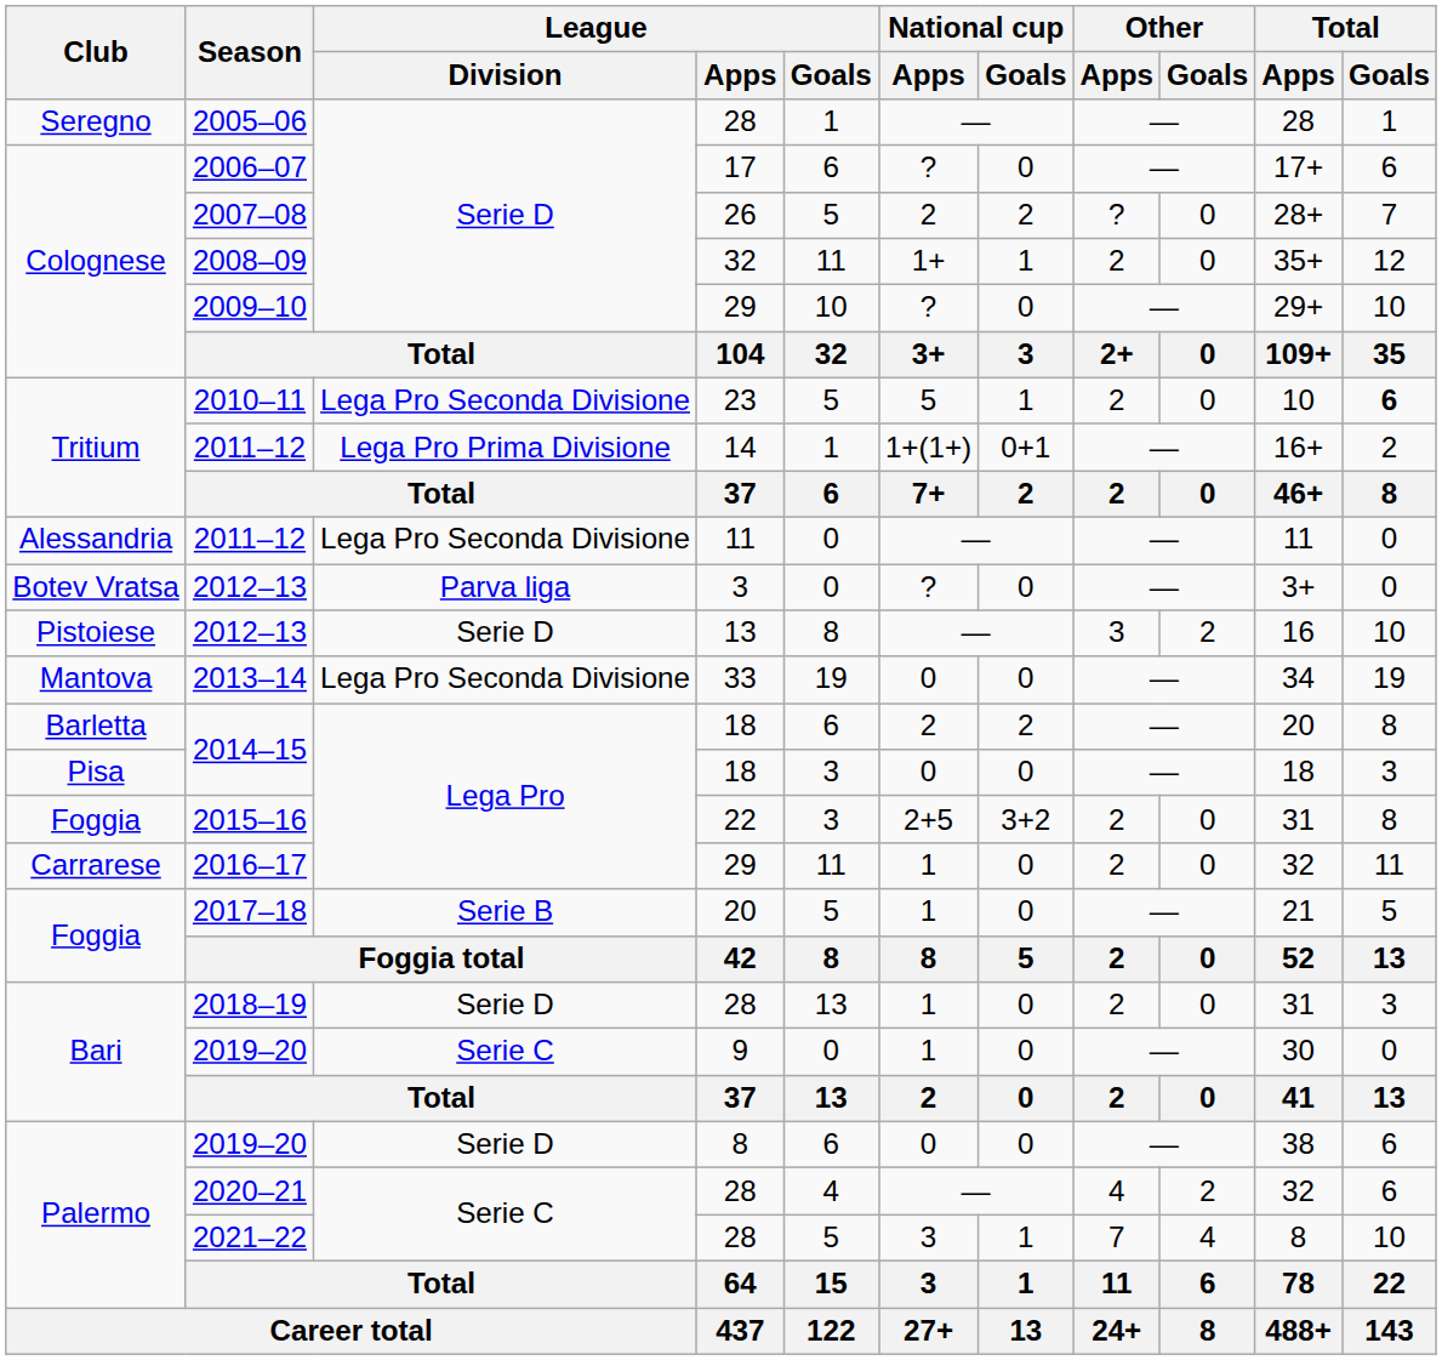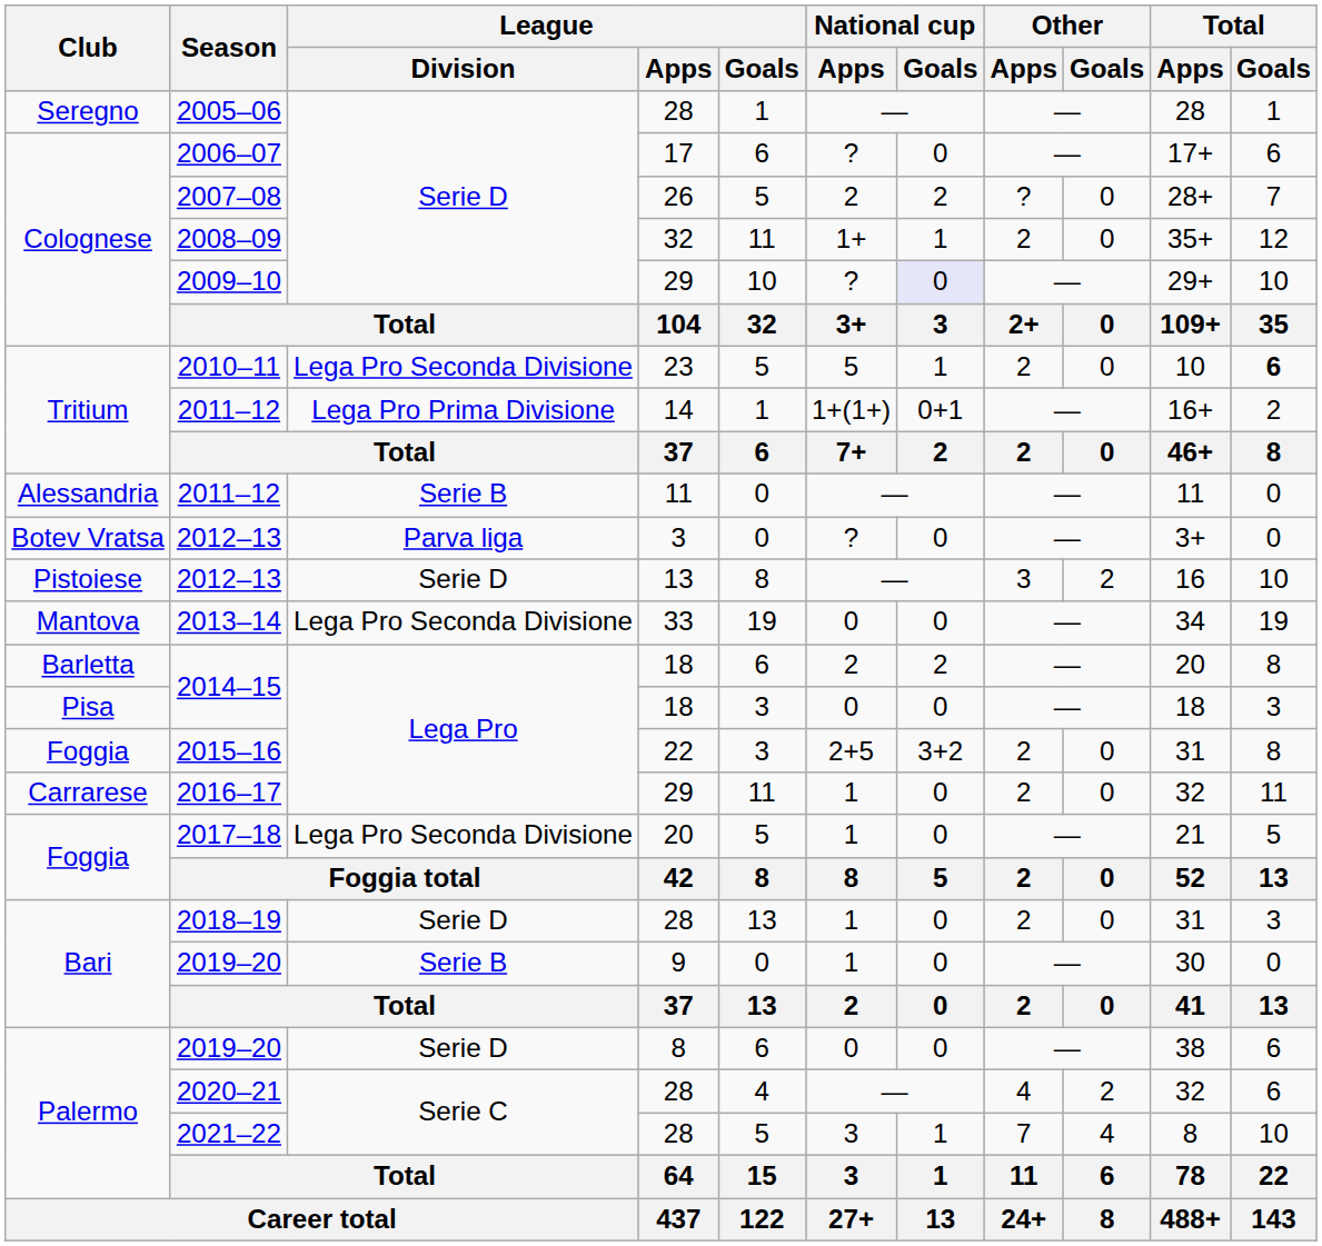2009–10 | National cup / Goals: no background -> lavender background
Alessandria / 2011–12 | League / Division: Lega Pro Seconda Divisione -> Serie B
2017–18 | League / Division: Serie B -> Lega Pro Seconda Divisione
Bari / 2019–20 | League / Division: Serie C -> Serie B
